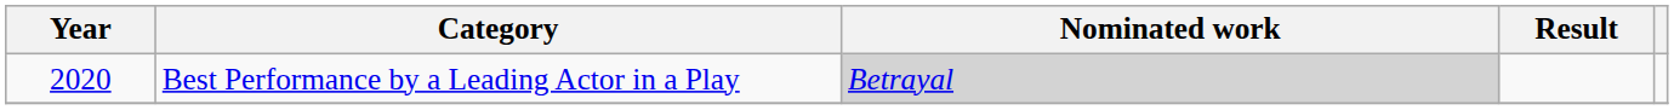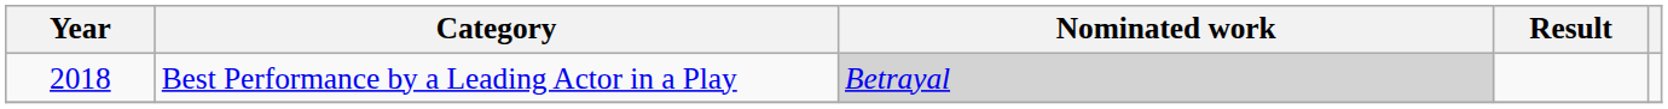Best Performance by a Leading Actor in a Play | Year: 2020 -> 2018
